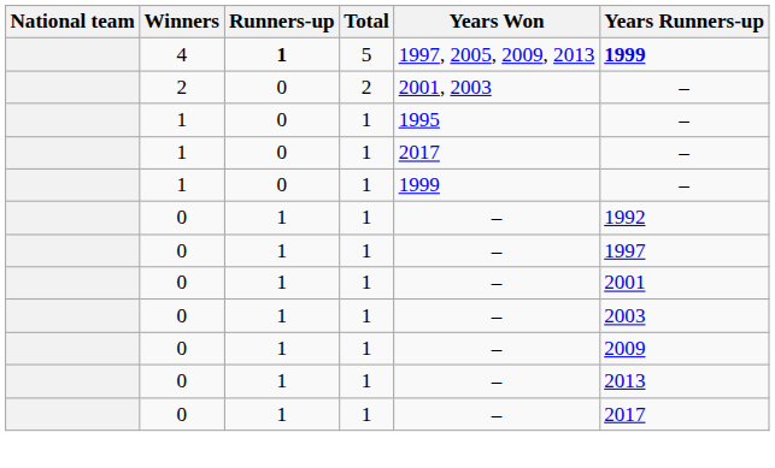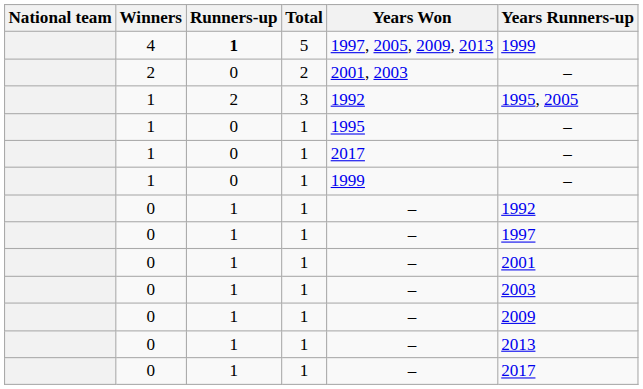4 | Years Runners-up: bold -> normal
+ row: 1 | 2 | 3 | 1992 | 1995, 2005
